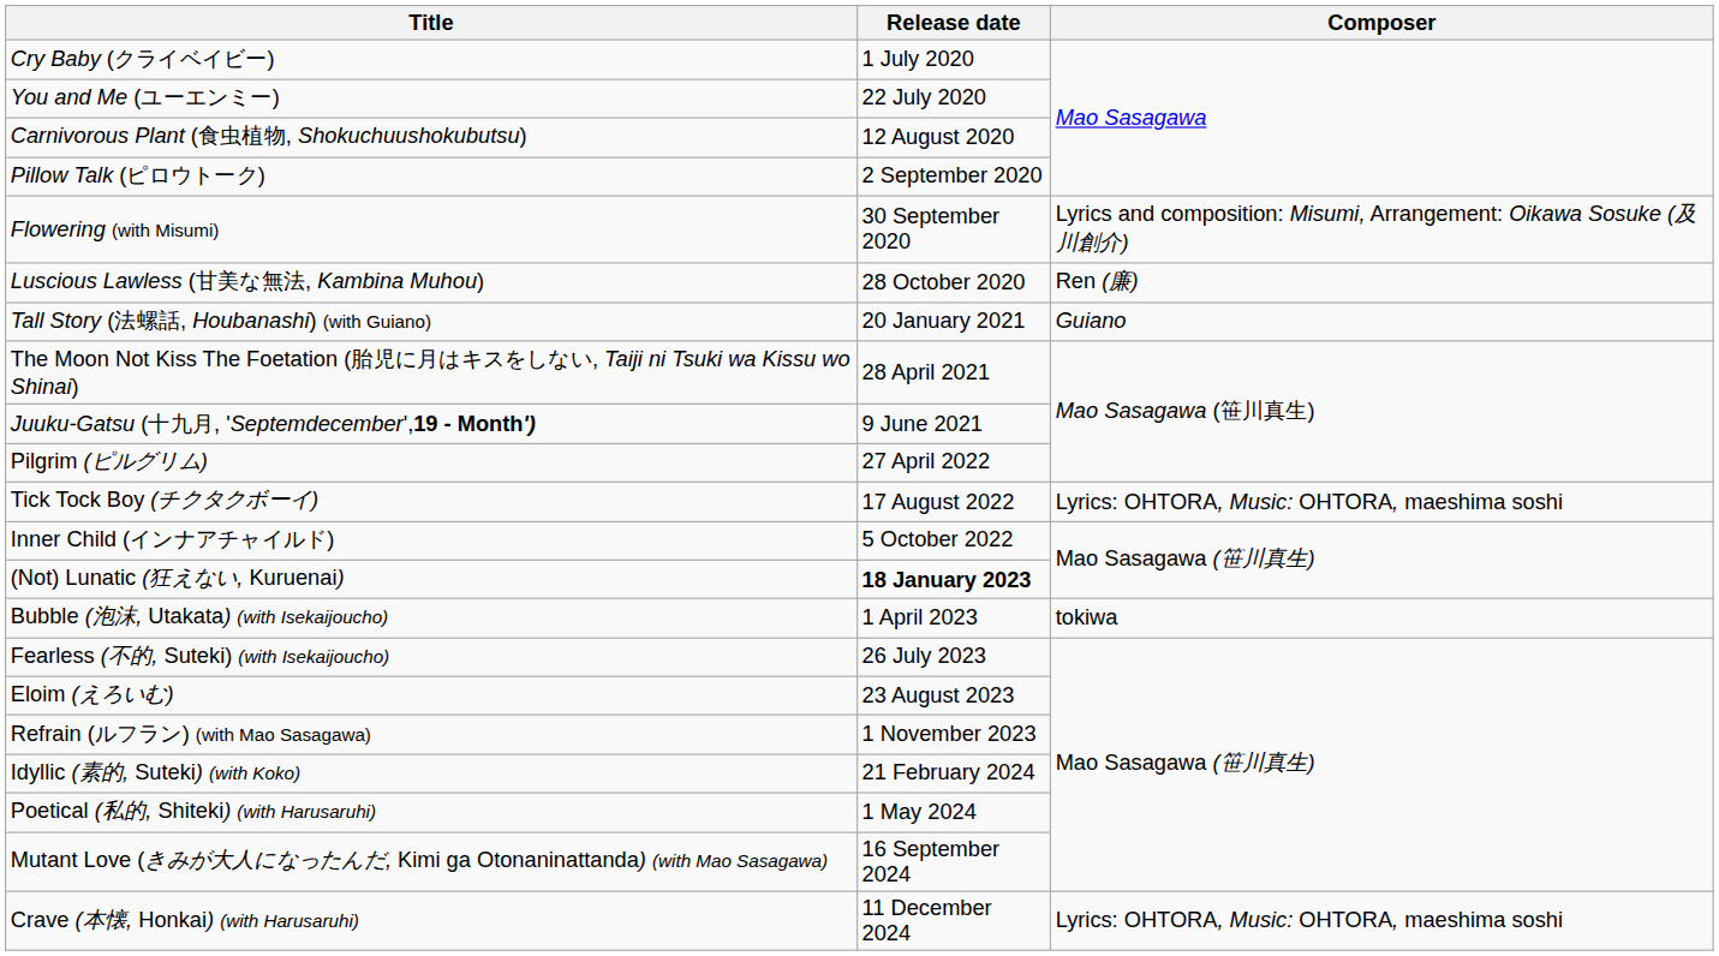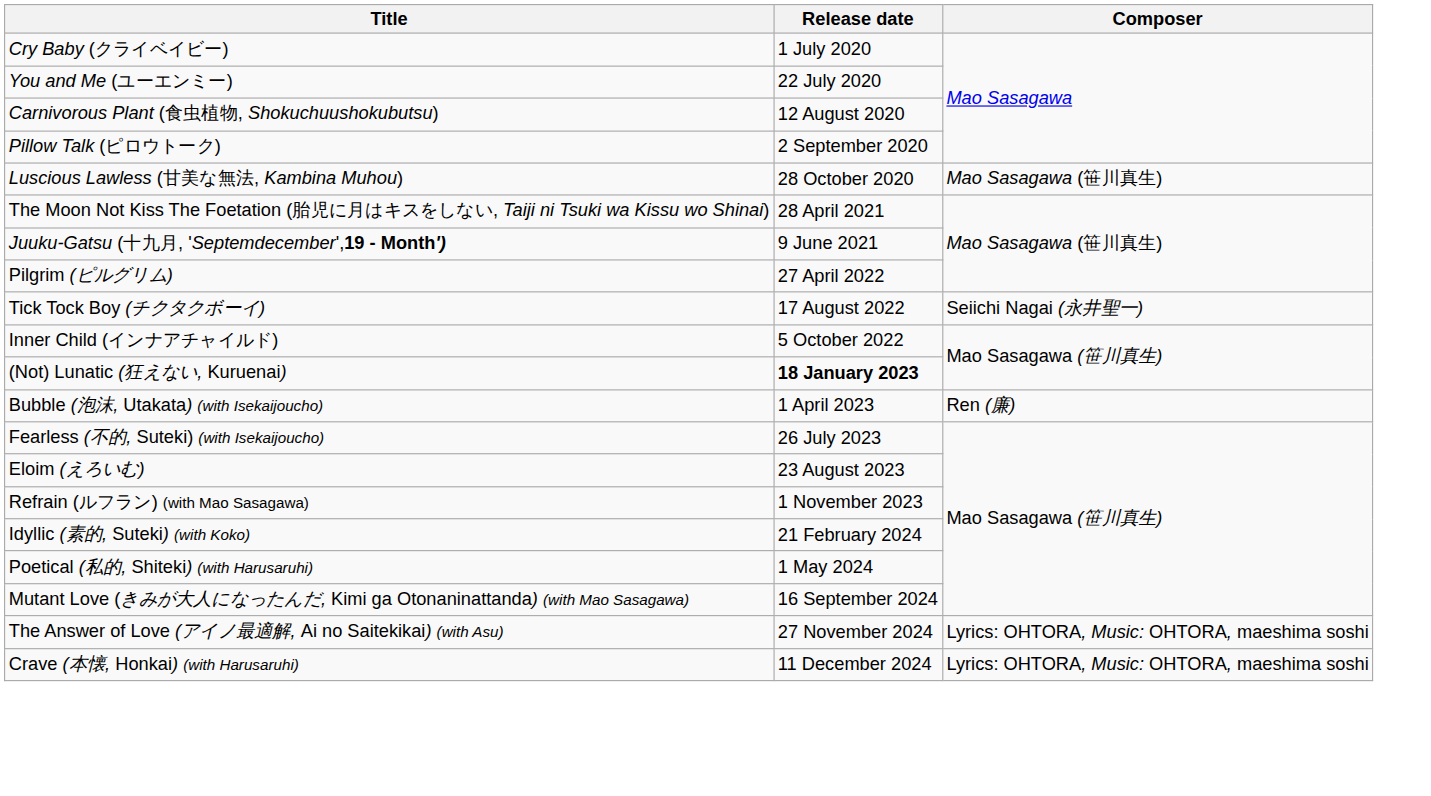- row: Flowering (with Misumi) | 30 September 2020 | Lyrics and composition: Misumi, Arrangement: Oikawa Sosuke (及川創介)
Luscious Lawless (甘美な無法, Kambina Muhou) | Composer: Ren (廉) -> Mao Sasagawa (笹川真生)
- row: Tall Story (法螺話, Houbanashi) (with Guiano) | 20 January 2021 | Guiano
Tick Tock Boy (チクタクボーイ) | Composer: Lyrics: OHTORA, Music: OHTORA, maeshima soshi -> Seiichi Nagai (永井聖一)
Bubble (泡沫, Utakata) (with Isekaijoucho) | Composer: tokiwa -> Ren (廉)
+ row: The Answer of Love (アイノ最適解, Ai no Saitekikai) (with Asu) | 27 November 2024 | Lyrics: OHTORA, Music: OHTORA, maeshima soshi
